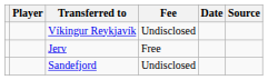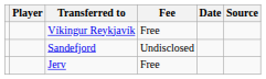Víkingur Reykjavík | Fee: Undisclosed -> Free
rows swapped: Jerv <-> Sandefjord
